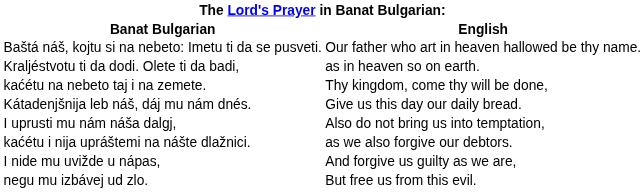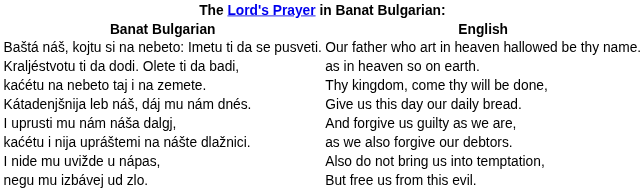I uprusti mu nám náša dalgj, | English: Also do not bring us into temptation, -> And forgive us guilty as we are,
I nide mu uvižde u nápas, | English: And forgive us guilty as we are, -> Also do not bring us into temptation,
